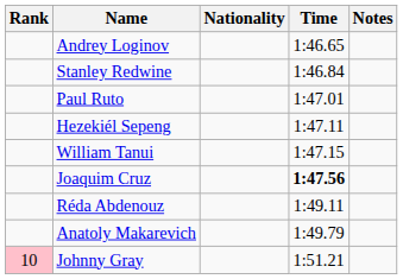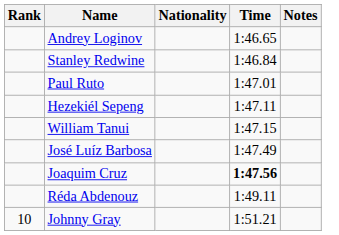+ row: José Luíz Barbosa | 1:47.49
- row: Anatoly Makarevich | 1:49.79
Johnny Gray | Rank: pink background -> no background
